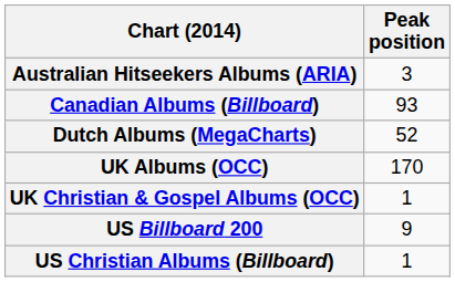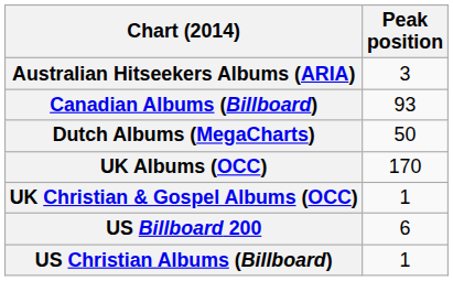Dutch Albums (MegaCharts) | Peak position: 52 -> 50
US Billboard 200 | Peak position: 9 -> 6
